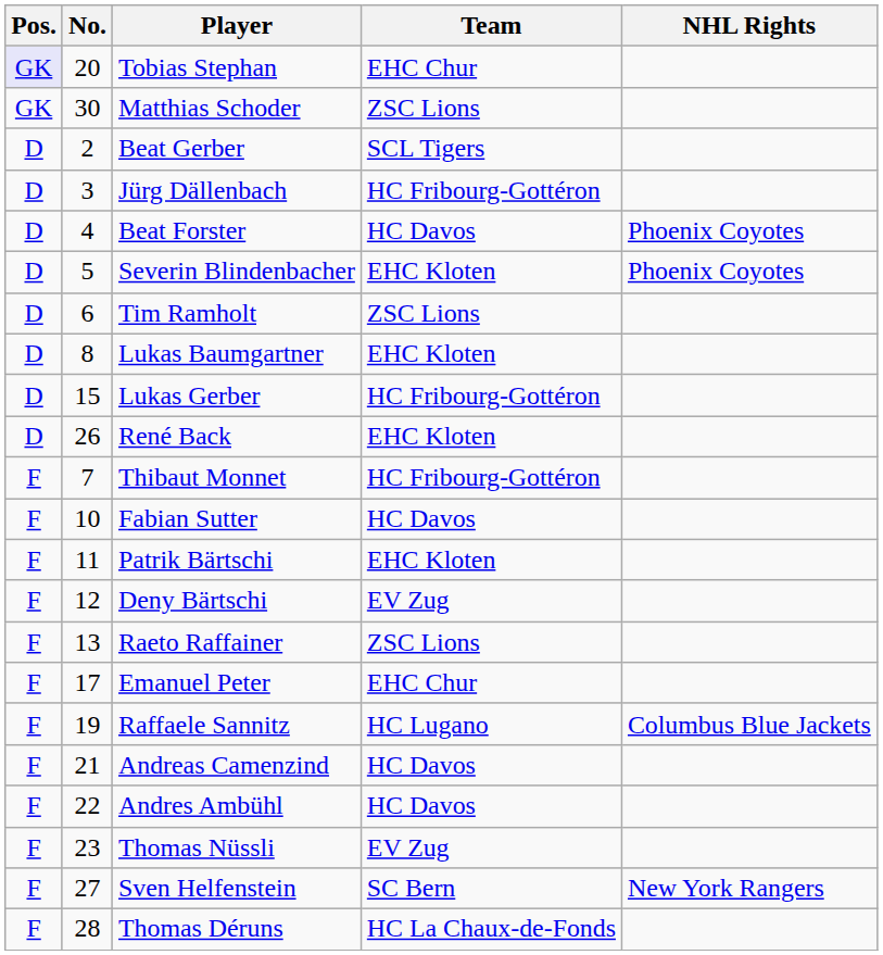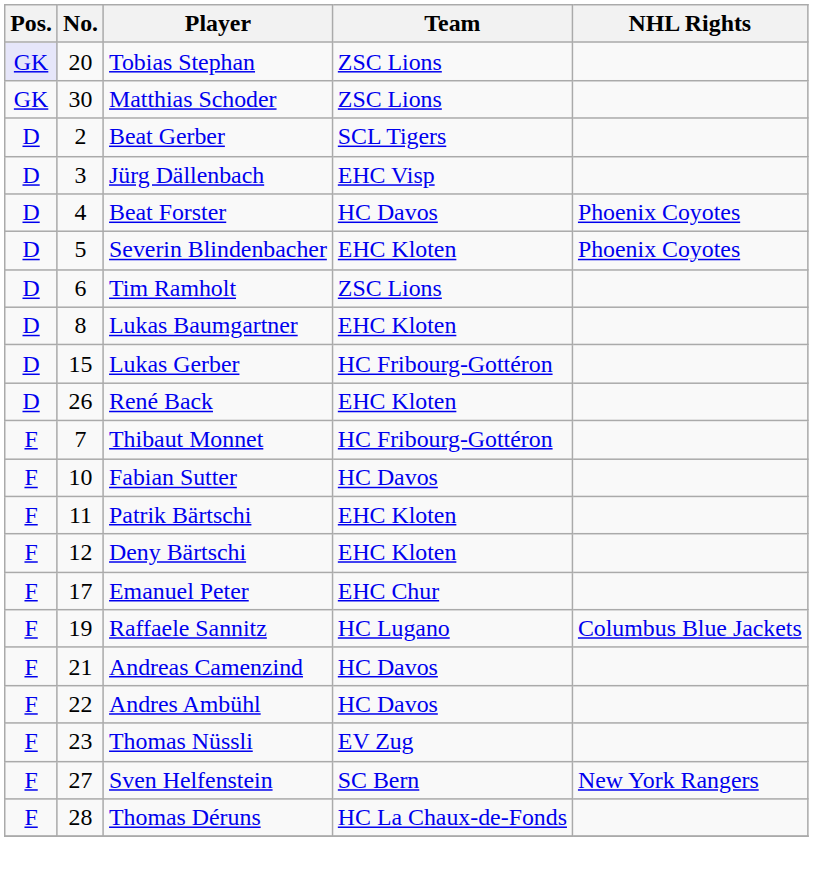Tobias Stephan | Team: EHC Chur -> ZSC Lions
Jürg Dällenbach | Team: HC Fribourg-Gottéron -> EHC Visp
Deny Bärtschi | Team: EV Zug -> EHC Kloten
- row: F | 13 | Raeto Raffainer | ZSC Lions
